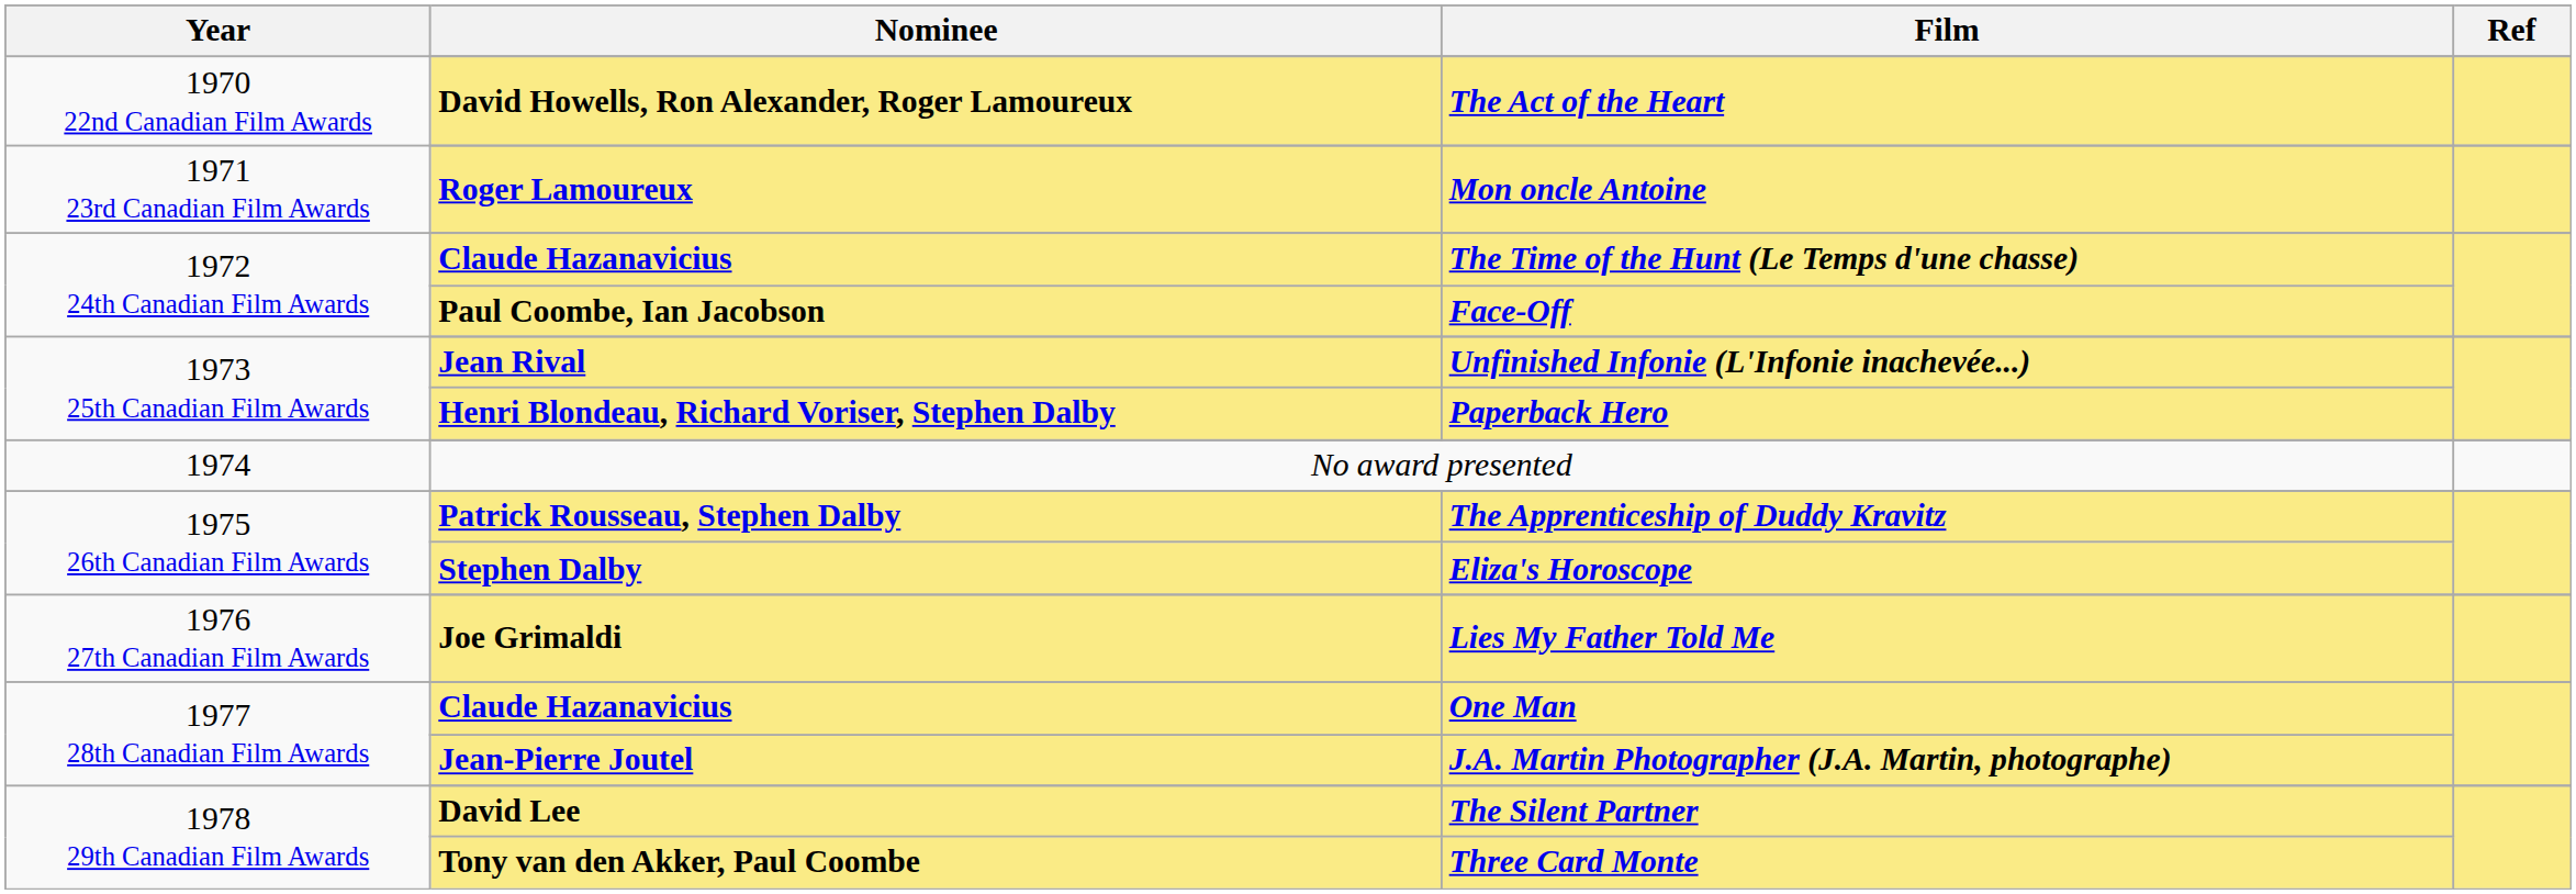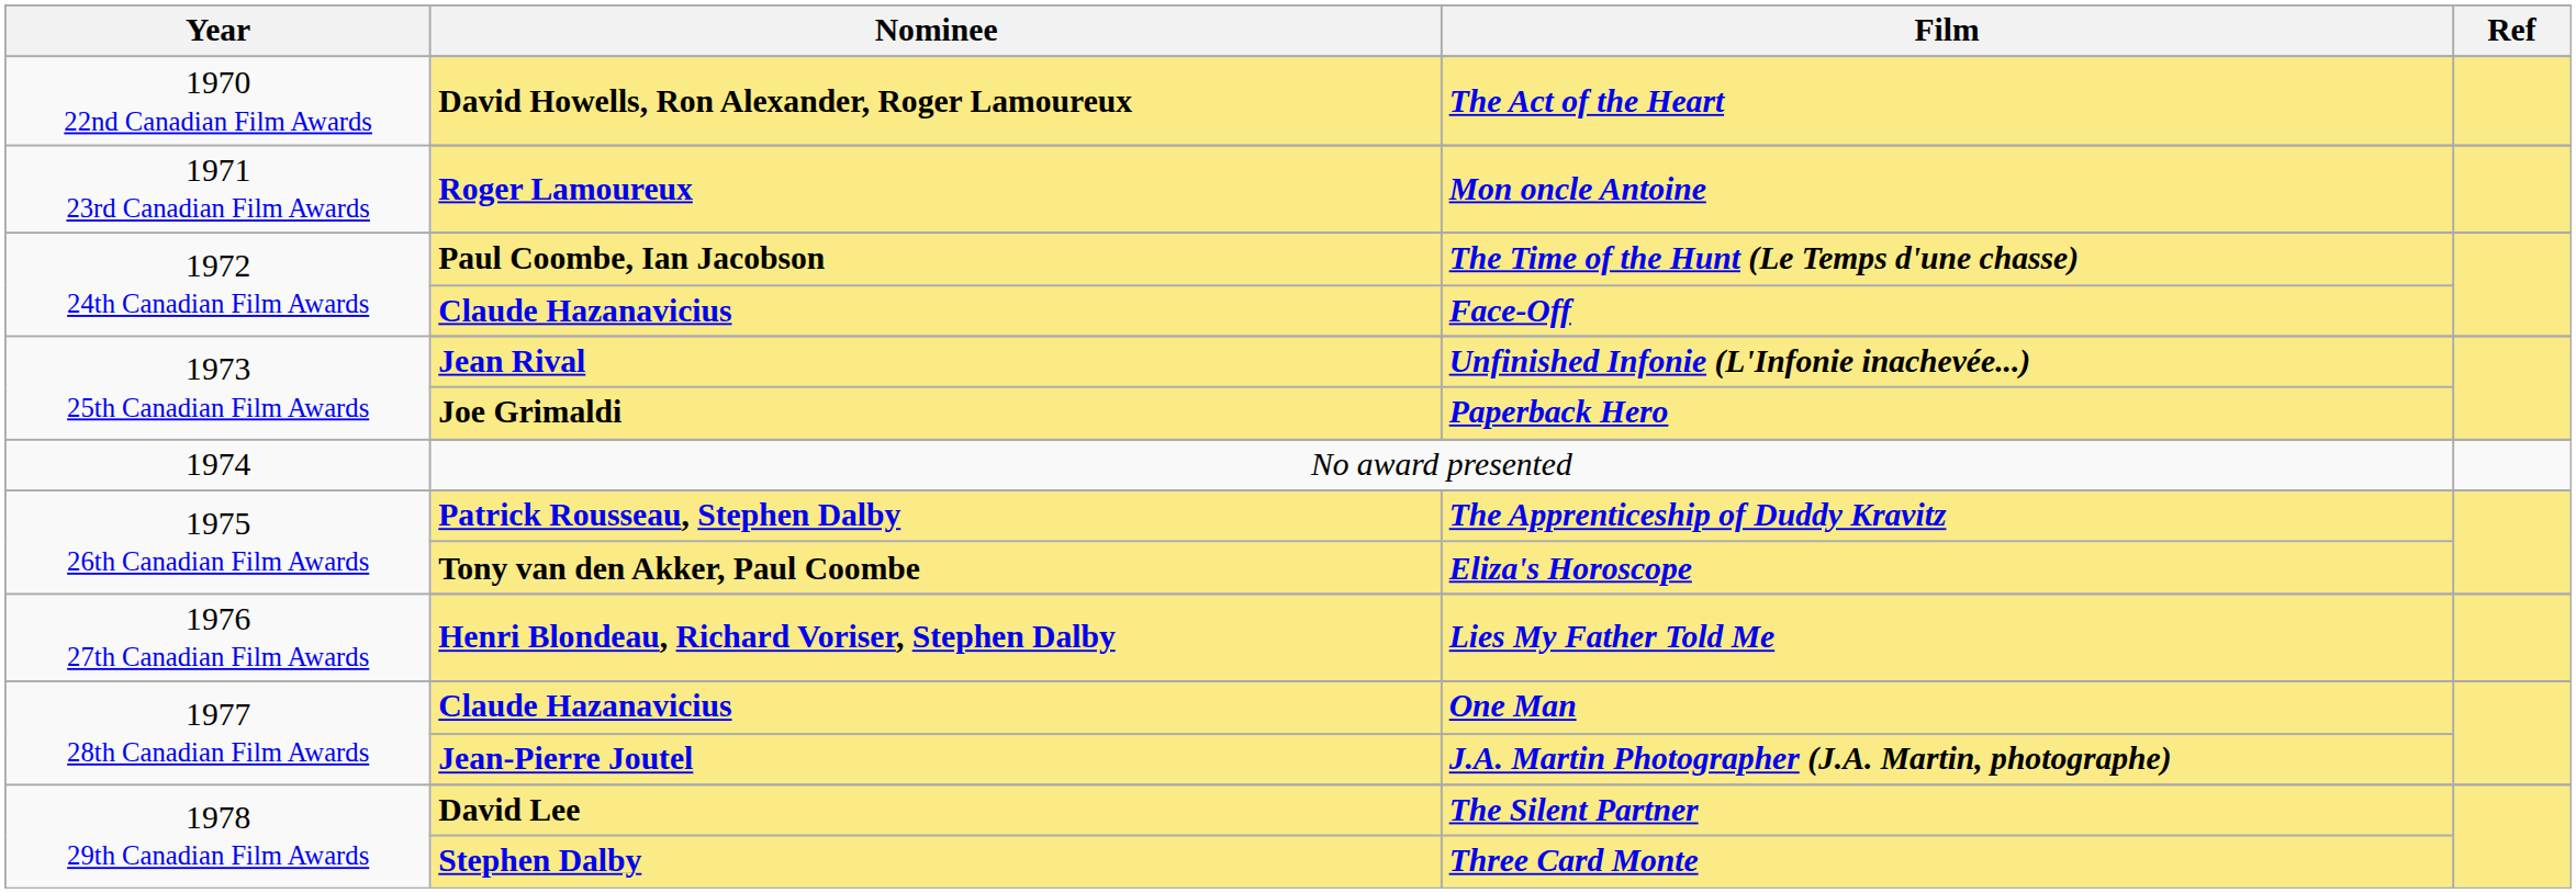The Time of the Hunt (Le Temps d'une chasse) | Nominee: Claude Hazanavicius -> Paul Coombe, Ian Jacobson
Face-Off | Nominee: Paul Coombe, Ian Jacobson -> Claude Hazanavicius
Paperback Hero | Nominee: Henri Blondeau, Richard Voriser, Stephen Dalby -> Joe Grimaldi
Eliza's Horoscope | Nominee: Stephen Dalby -> Tony van den Akker, Paul Coombe
Lies My Father Told Me | Nominee: Joe Grimaldi -> Henri Blondeau, Richard Voriser, Stephen Dalby
Three Card Monte | Nominee: Tony van den Akker, Paul Coombe -> Stephen Dalby
